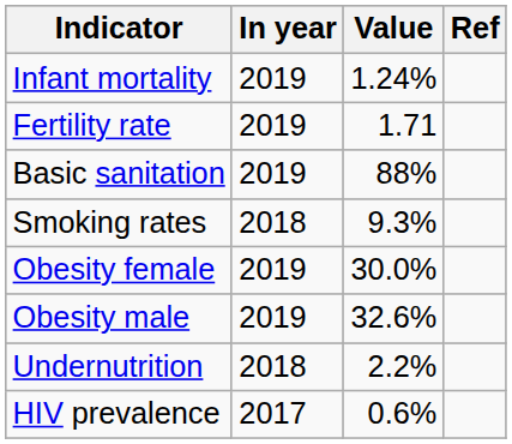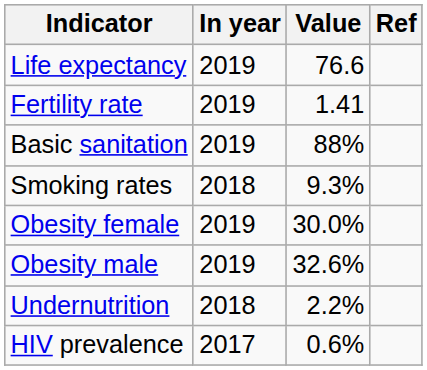+ row: Life expectancy | 2019 | 76.6
- row: Infant mortality | 2019 | 1.24%
Fertility rate | Value: 1.71 -> 1.41
